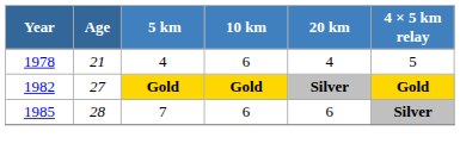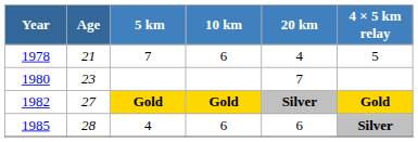1978 | 5 km: 4 -> 7
+ row: 1980 | 23 | 7
1985 | 5 km: 7 -> 4
